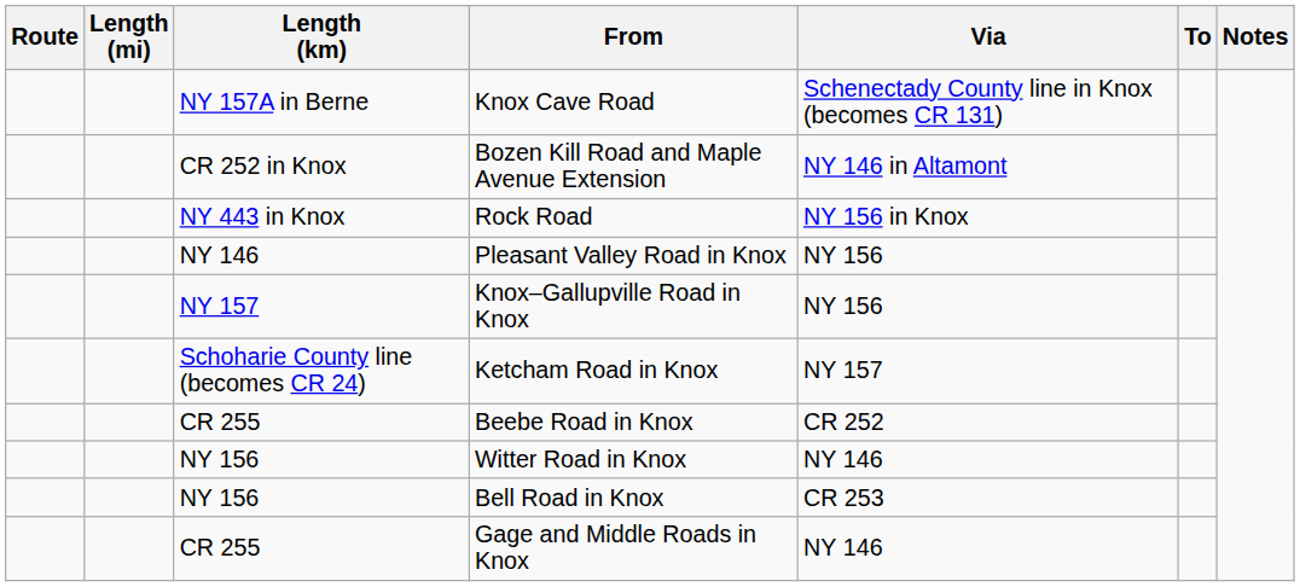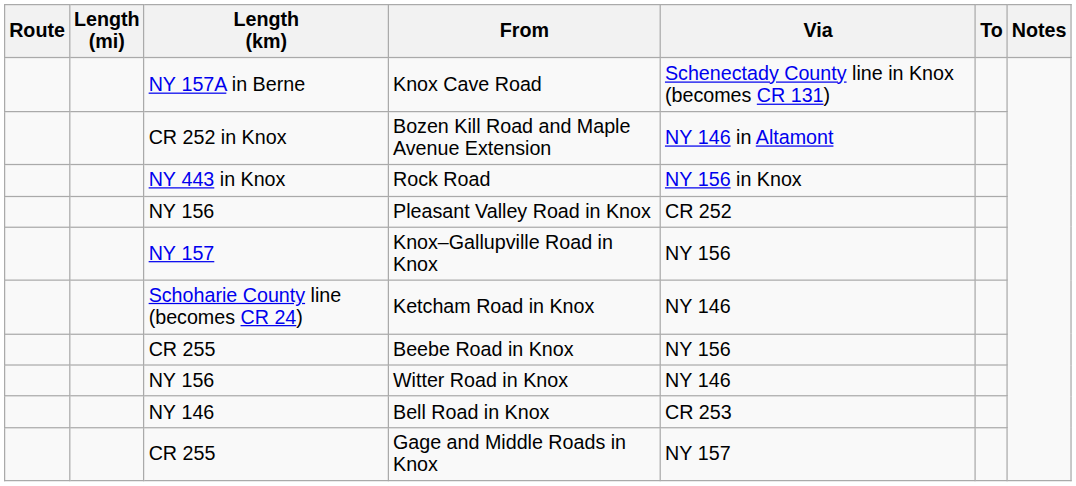Pleasant Valley Road in Knox | Length (km): NY 146 -> NY 156
Pleasant Valley Road in Knox | Via: NY 156 -> CR 252
Ketcham Road in Knox | Via: NY 157 -> NY 146
Beebe Road in Knox | Via: CR 252 -> NY 156
Bell Road in Knox | Length (km): NY 156 -> NY 146
Gage and Middle Roads in Knox | Via: NY 146 -> NY 157
